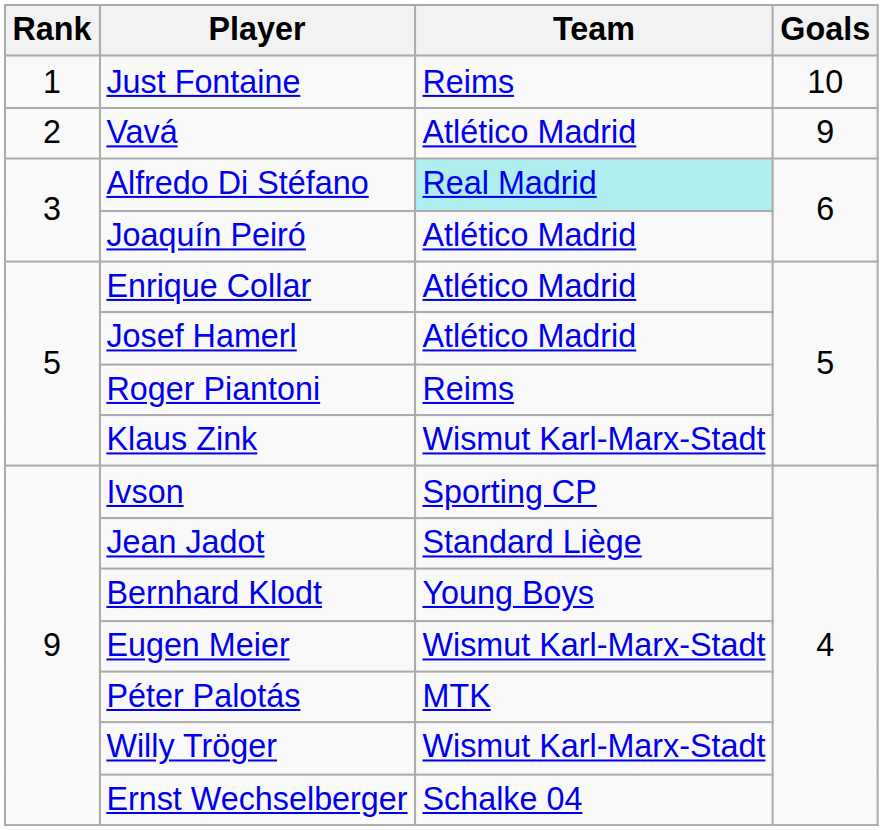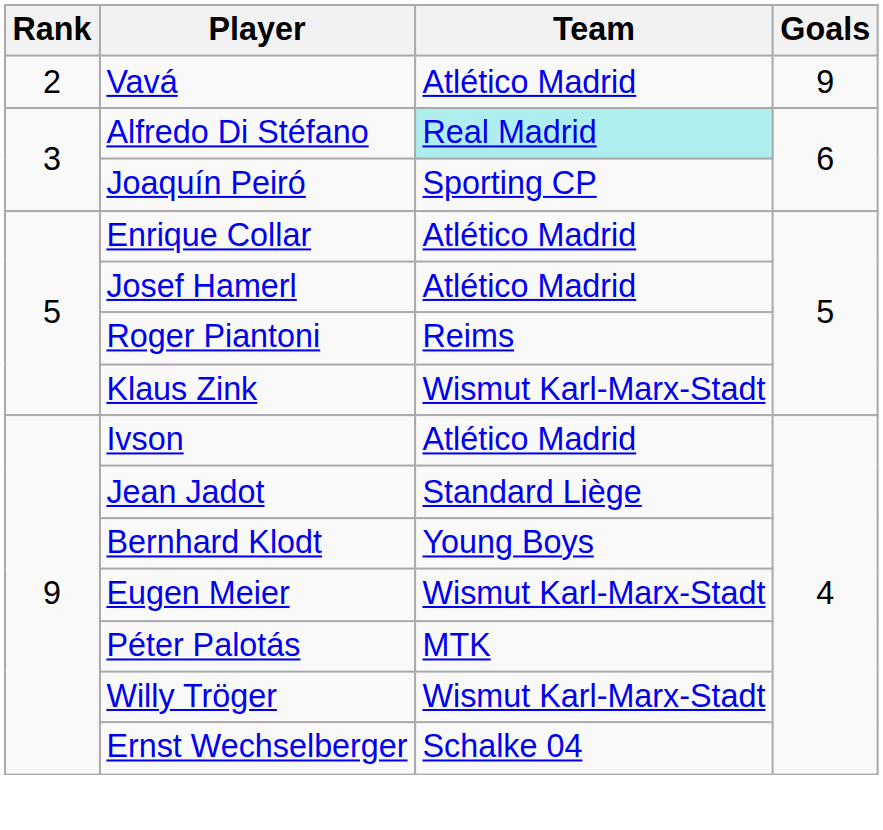- row: 1 | Just Fontaine | Reims | 10
Joaquín Peiró | Team: Atlético Madrid -> Sporting CP
Ivson | Team: Sporting CP -> Atlético Madrid
